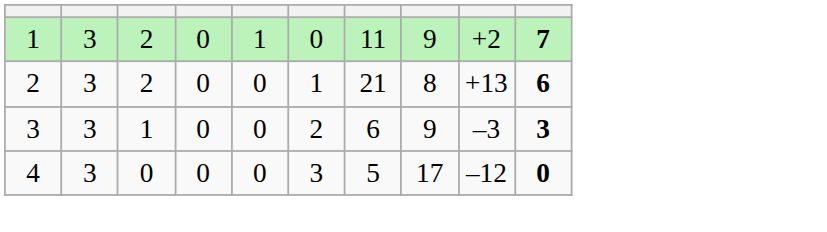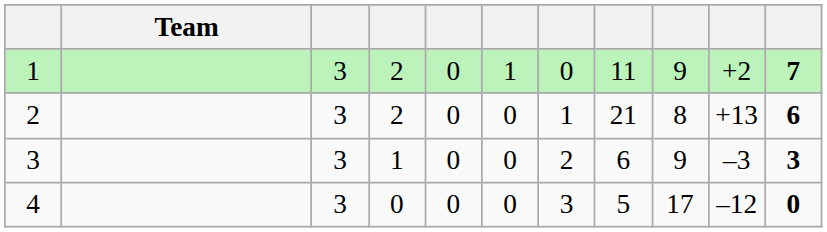+ column: Team
